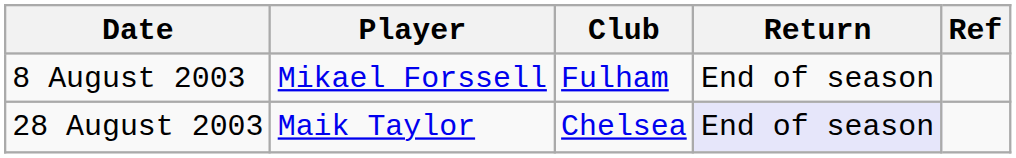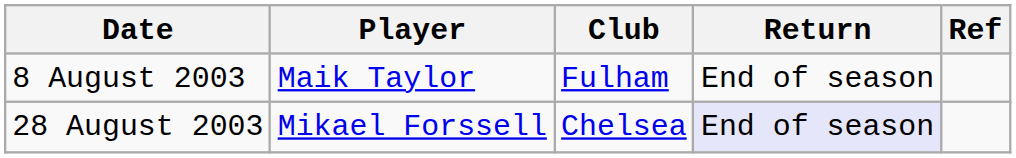8 August 2003 | Player: Mikael Forssell -> Maik Taylor
28 August 2003 | Player: Maik Taylor -> Mikael Forssell
